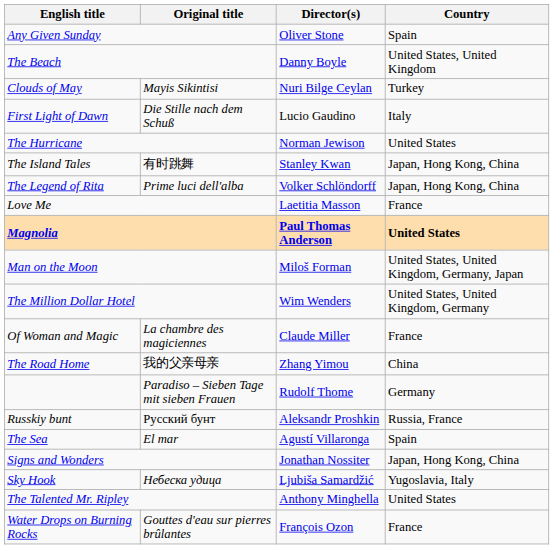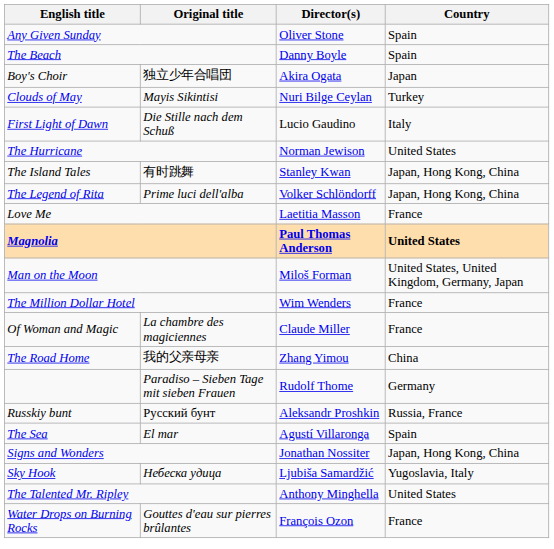The Beach | Country: United States, United Kingdom -> Spain
+ row: Boy's Choir | 独立少年合唱団 | Akira Ogata | Japan
The Million Dollar Hotel | Country: United States, United Kingdom, Germany -> France
